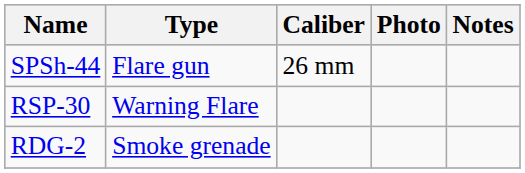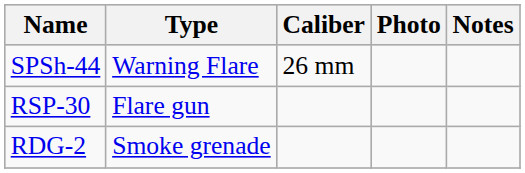SPSh-44 | Type: Flare gun -> Warning Flare
RSP-30 | Type: Warning Flare -> Flare gun
